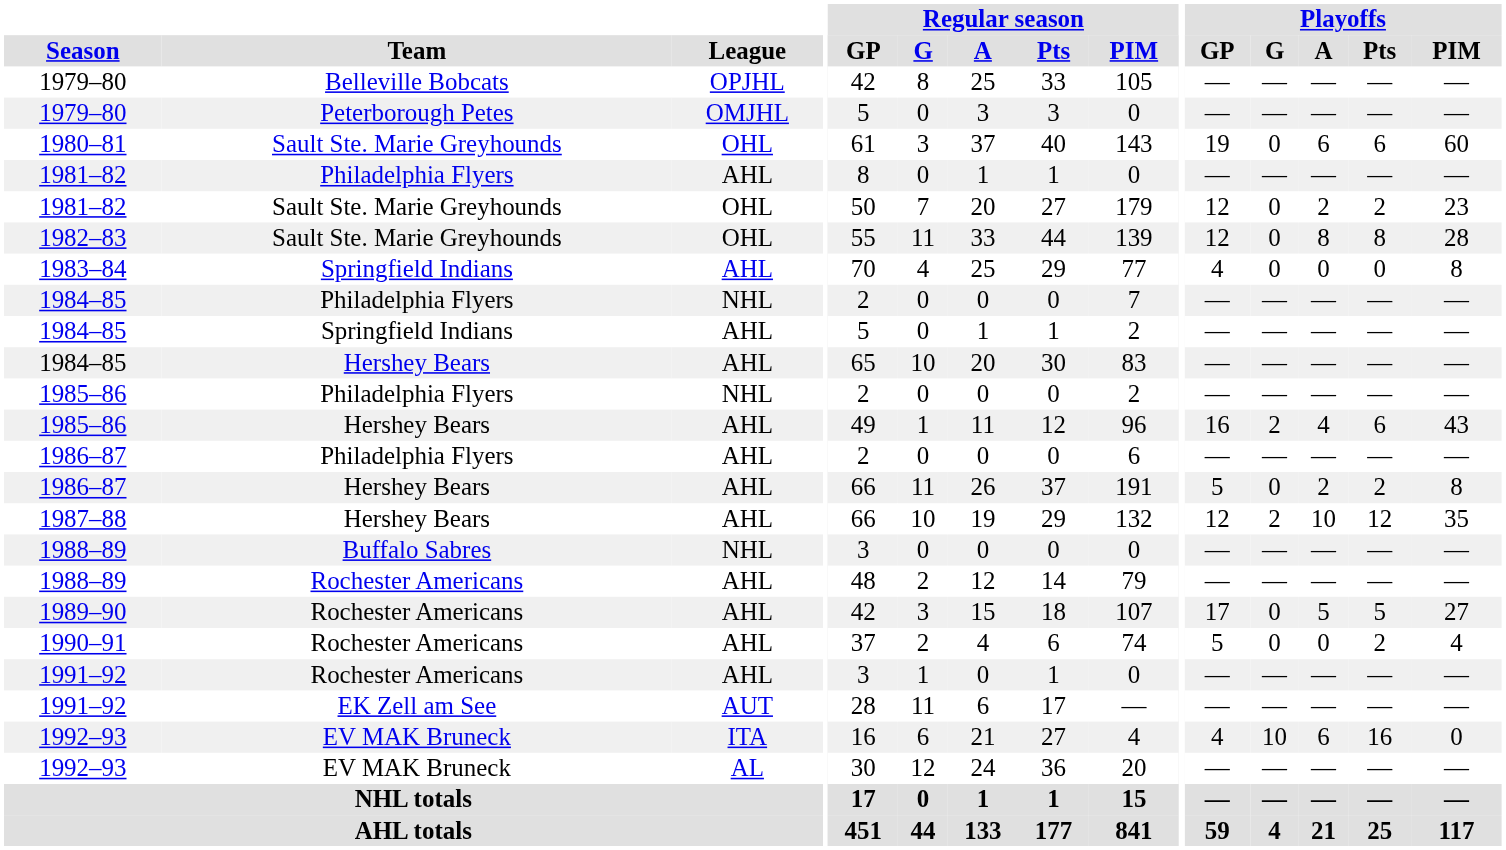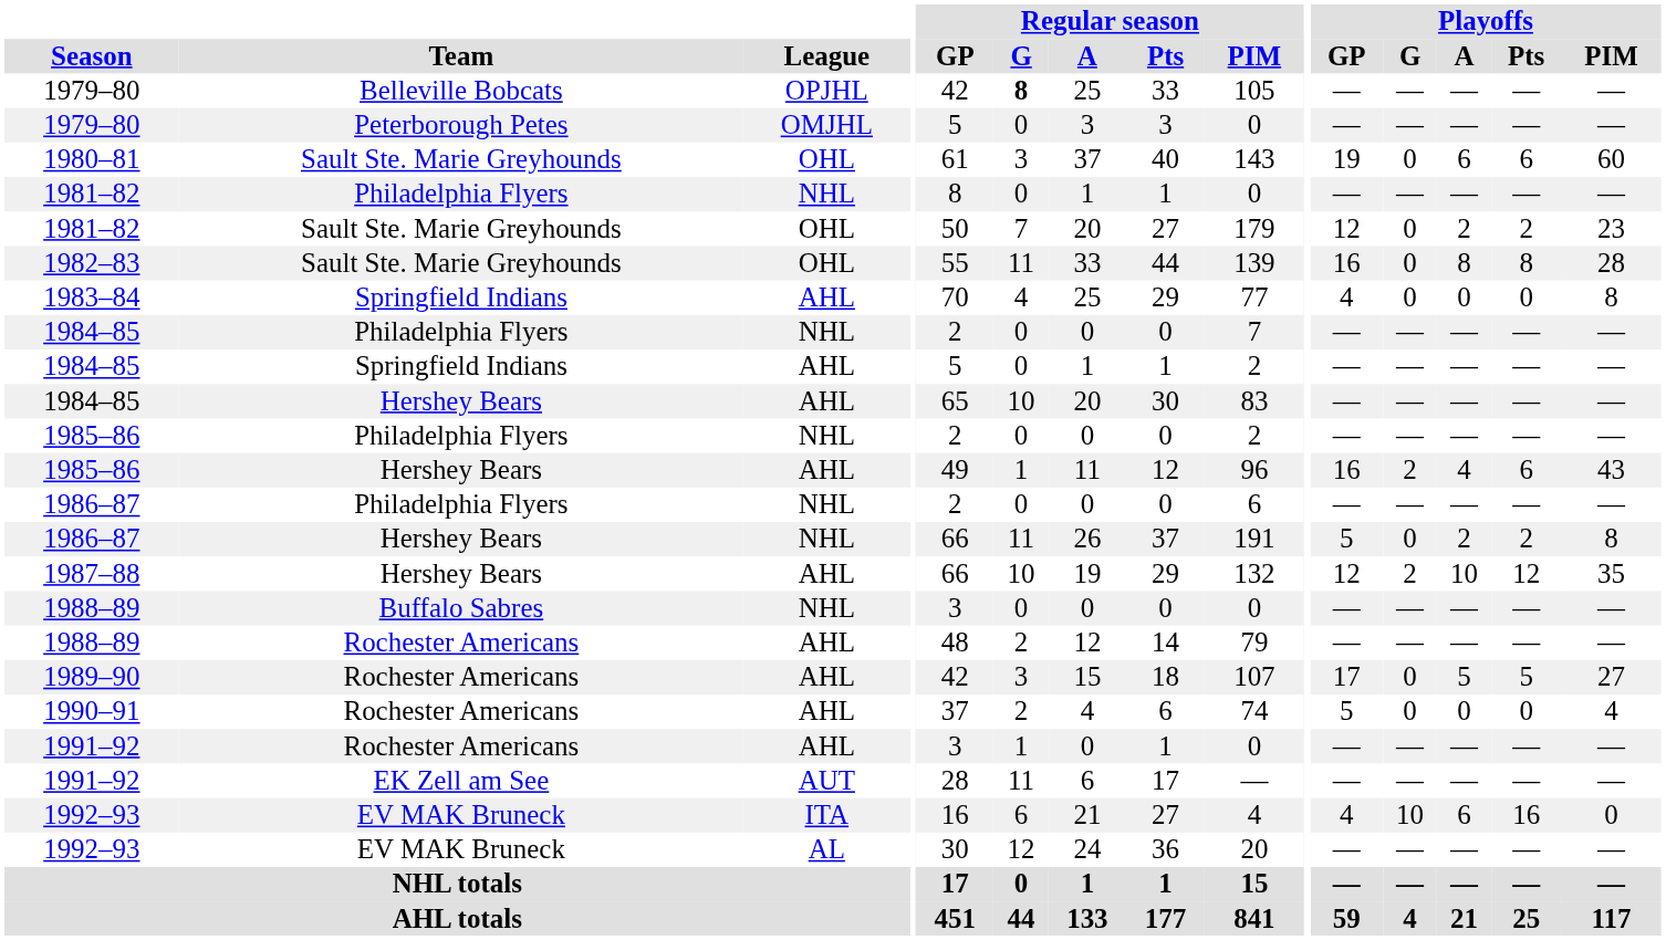1979–80 / Belleville Bobcats | Regular season / G: normal -> bold
1981–82 / Philadelphia Flyers | League: AHL -> NHL
1982–83 | Playoffs / GP: 12 -> 16
1986–87 / Philadelphia Flyers | League: AHL -> NHL
1986–87 / Hershey Bears | League: AHL -> NHL
1990–91 | Playoffs / Pts: 2 -> 0
